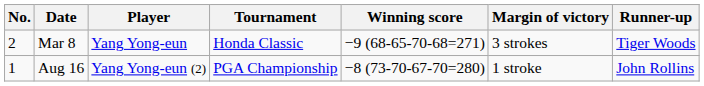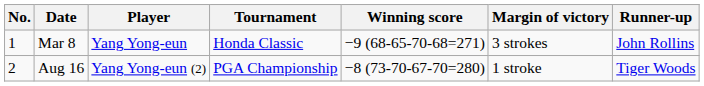Mar 8 | No.: 2 -> 1
Mar 8 | Runner-up: Tiger Woods -> John Rollins
Aug 16 | No.: 1 -> 2
Aug 16 | Runner-up: John Rollins -> Tiger Woods
